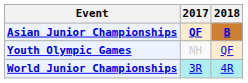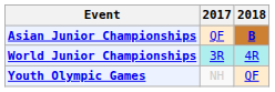Asian Junior Championships | 2017: bold -> normal
rows swapped: World Junior Championships <-> Youth Olympic Games
